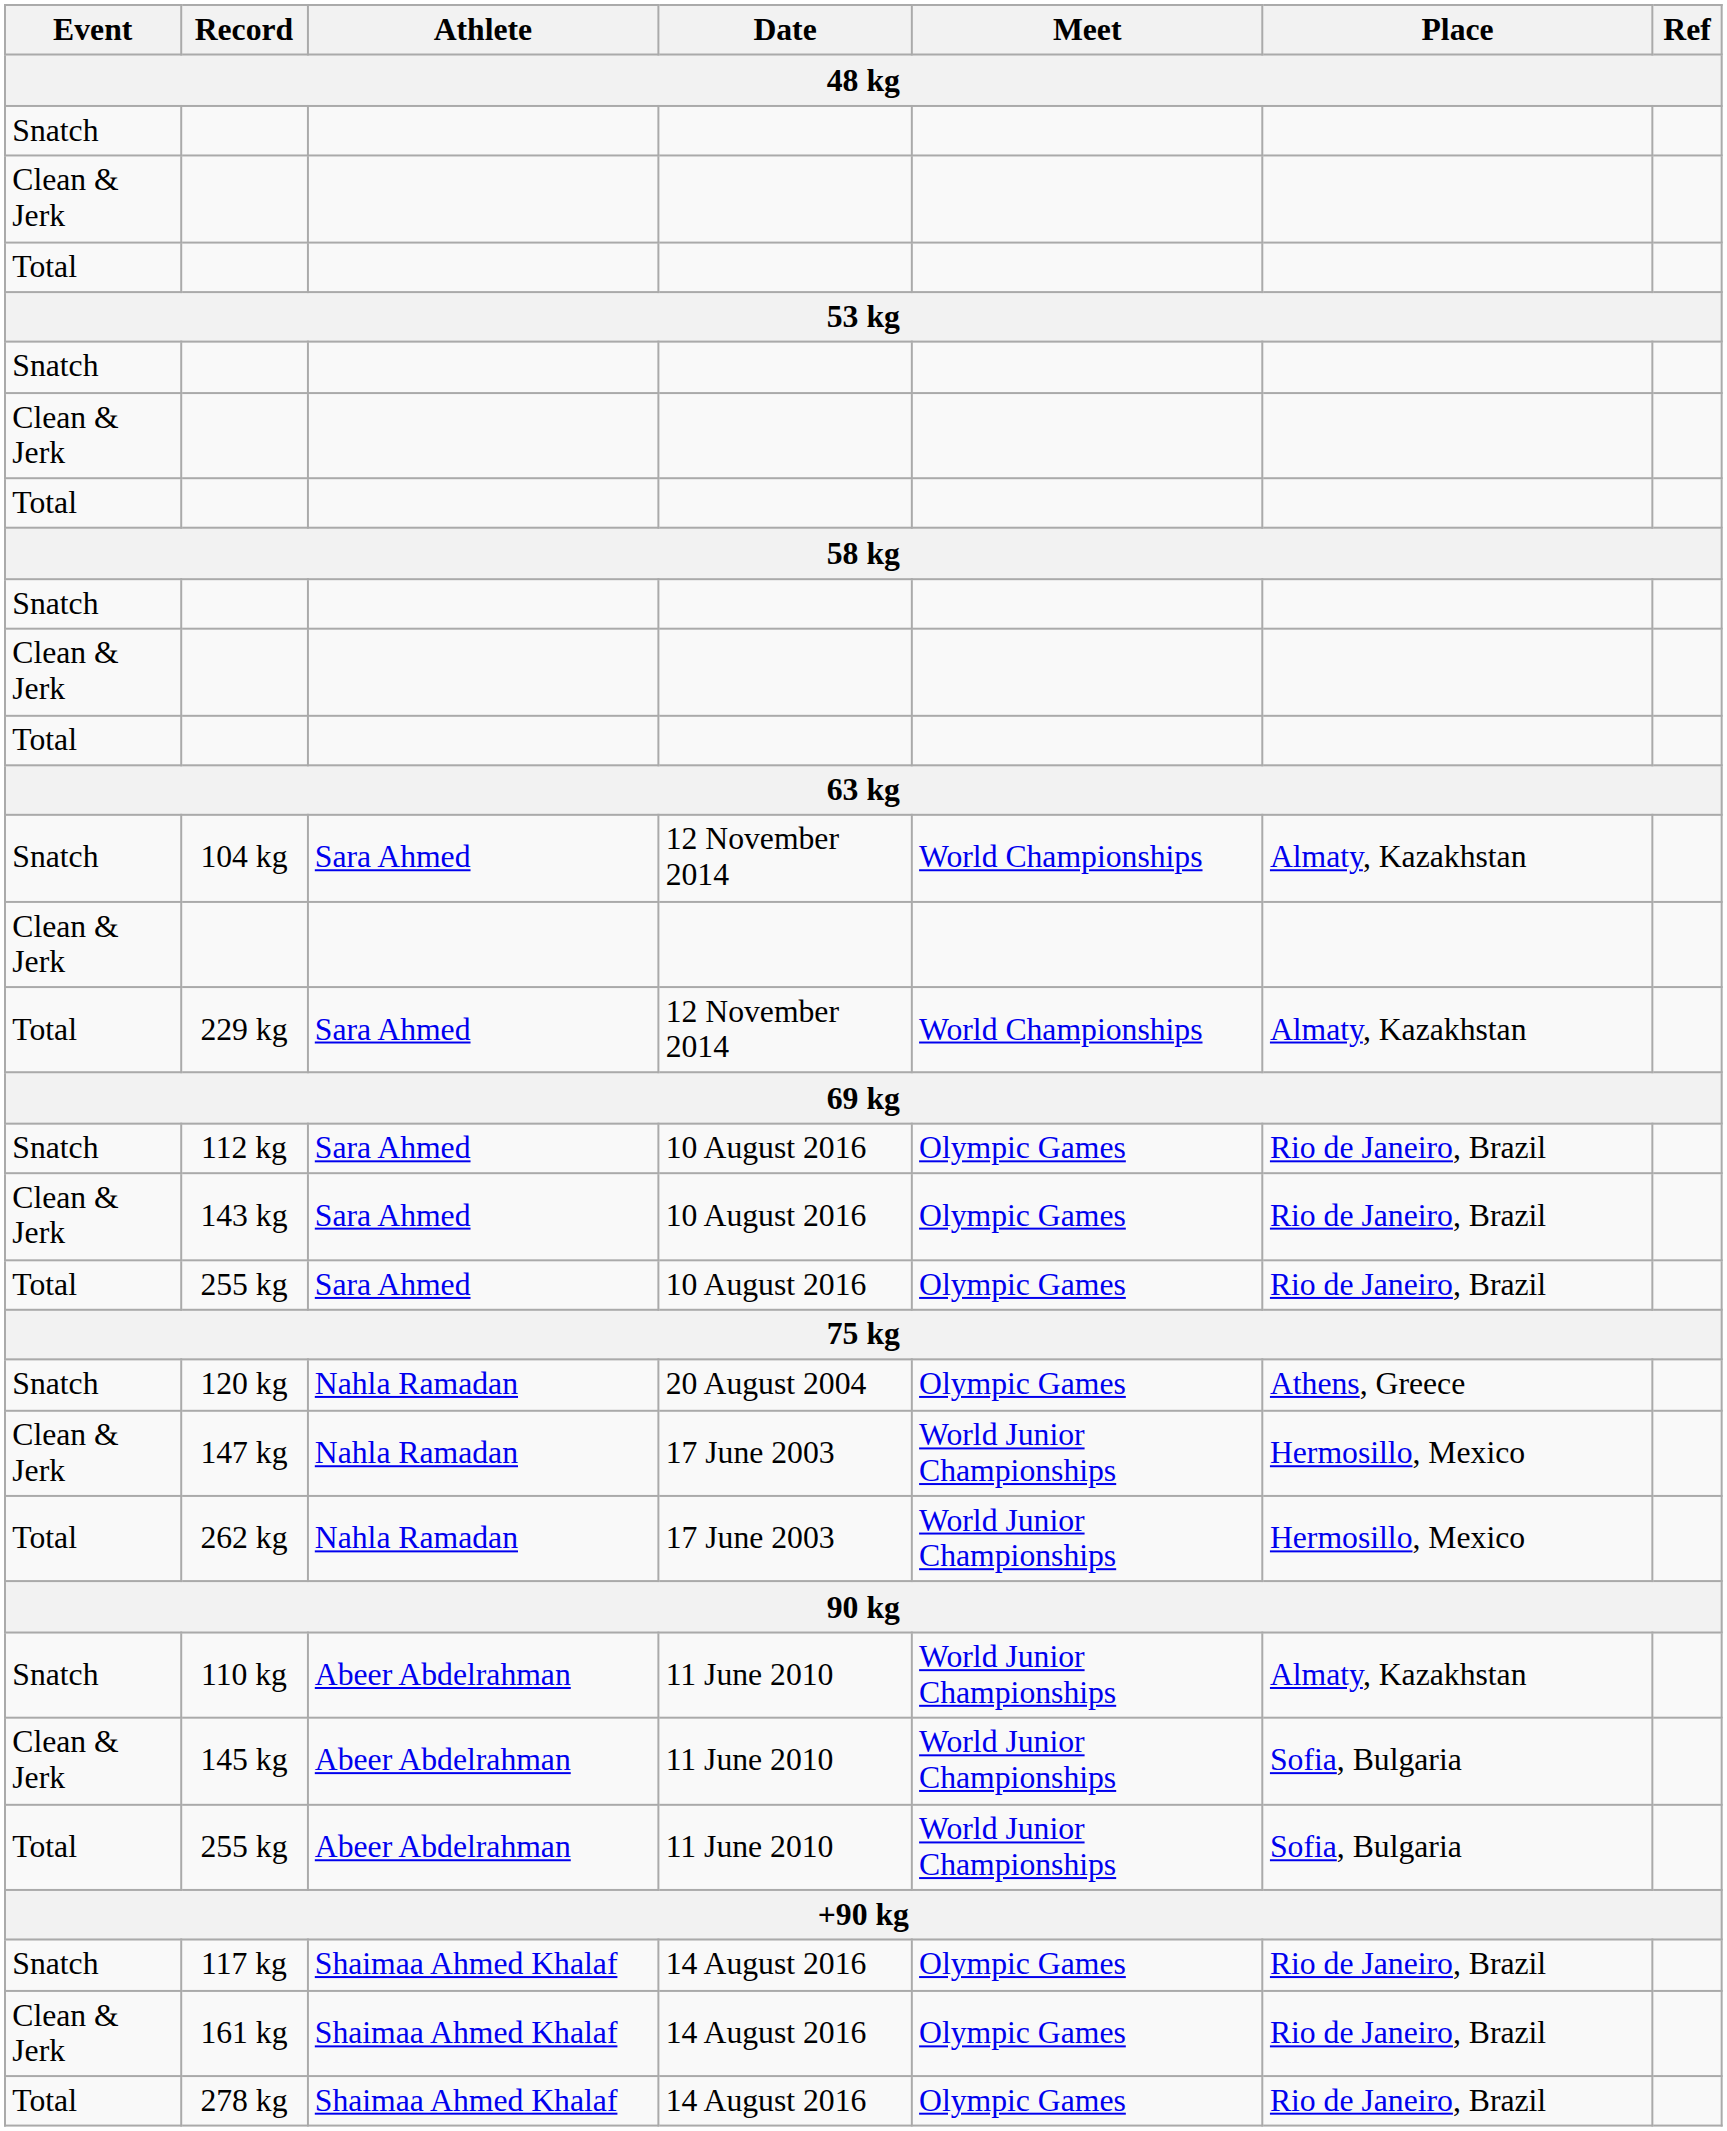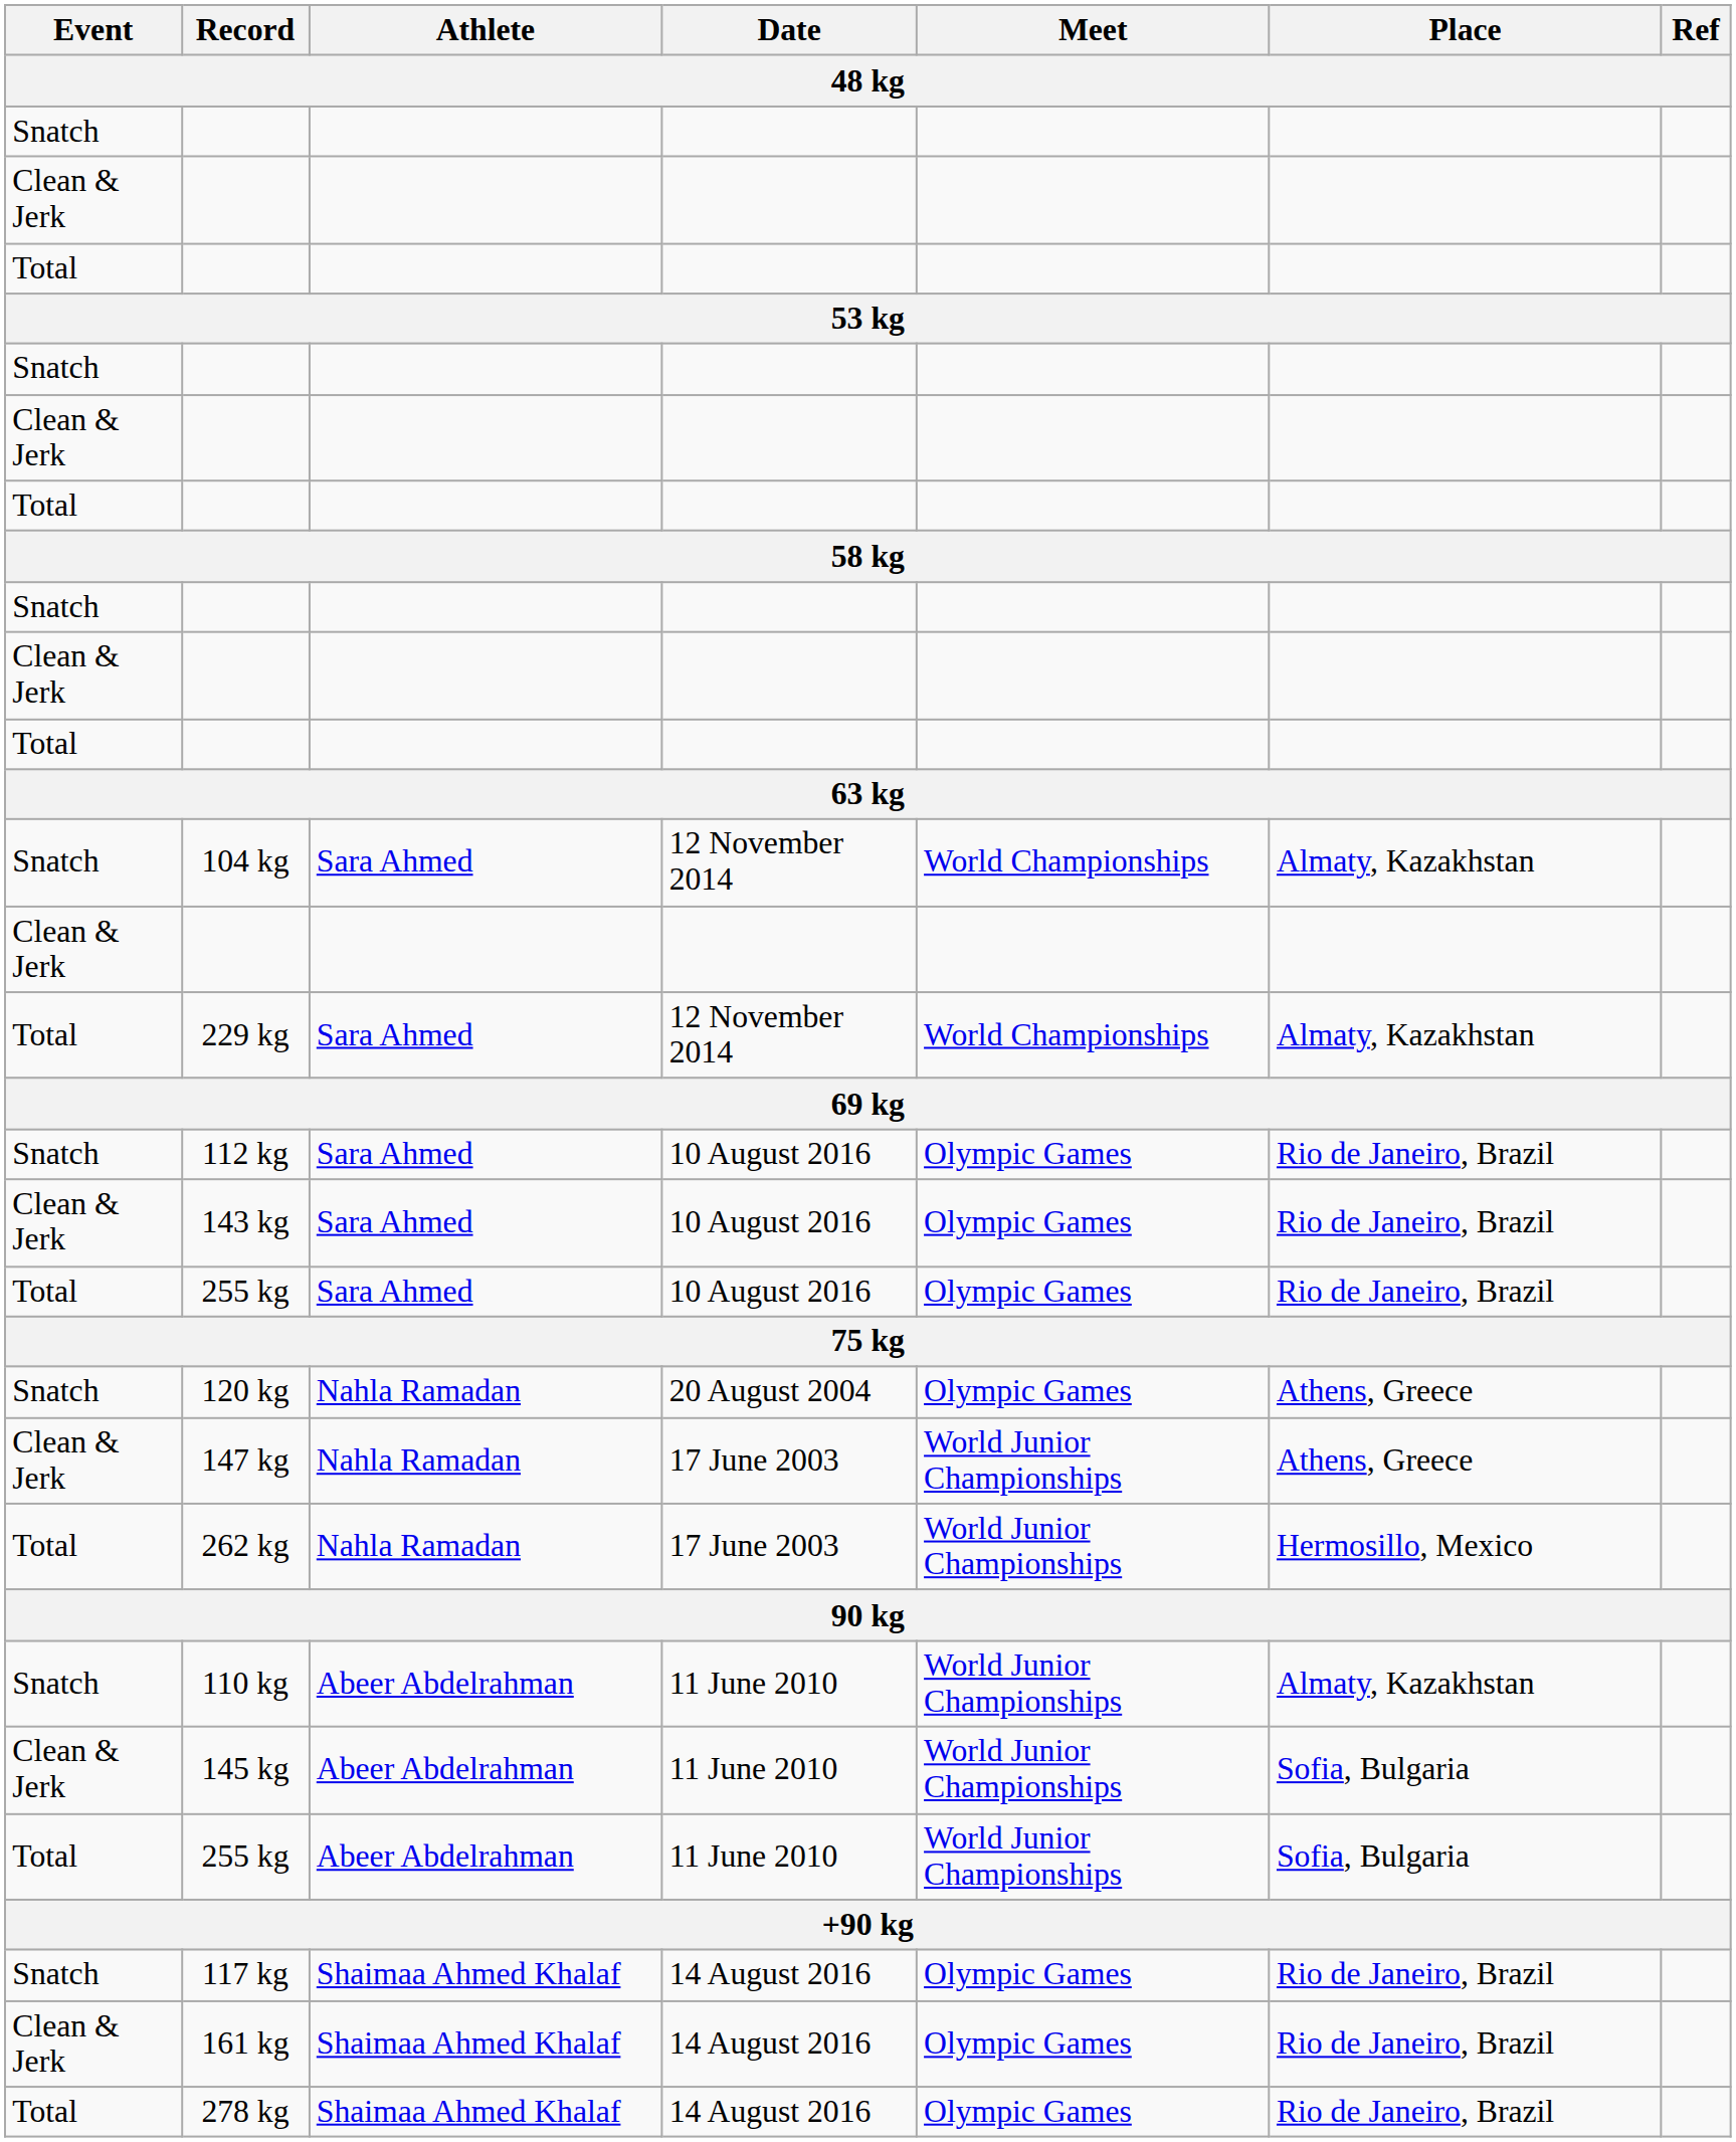147 kg | Place / 48 kg: Hermosillo, Mexico -> Athens, Greece
